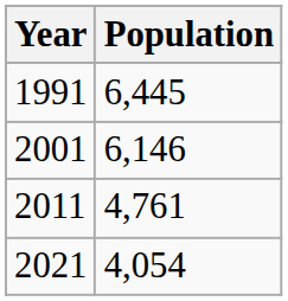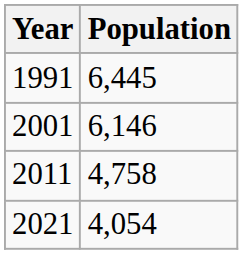2011 | Population: 4,761 -> 4,758
